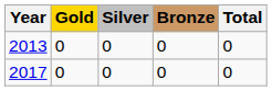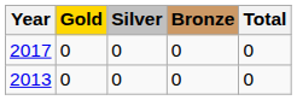rows swapped: 2013 <-> 2017
